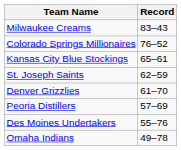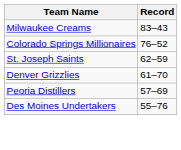- row: Kansas City Blue Stockings | 65–61
- row: Omaha Indians | 49–78
